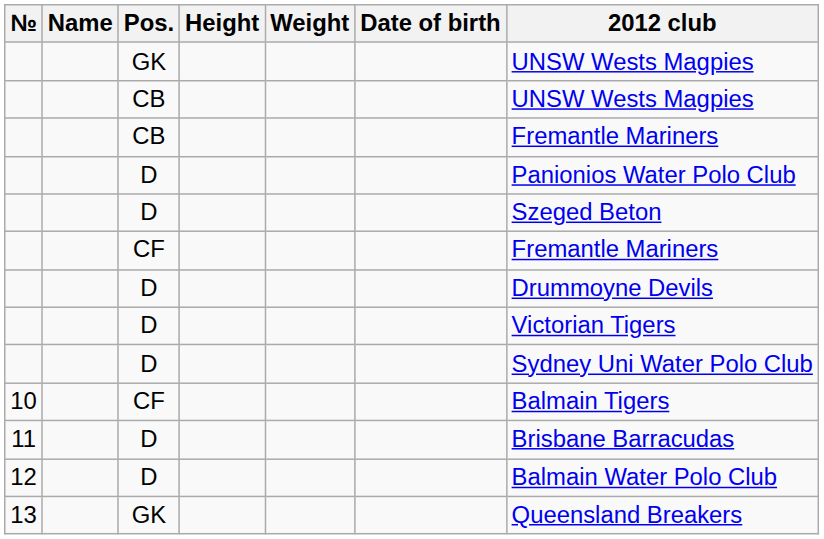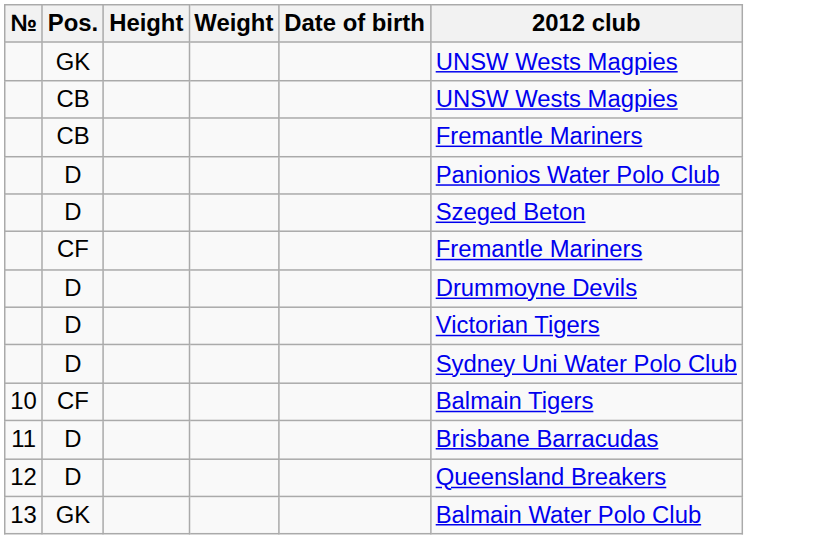- column: Name
12 | 2012 club: Balmain Water Polo Club -> Queensland Breakers
13 | 2012 club: Queensland Breakers -> Balmain Water Polo Club
